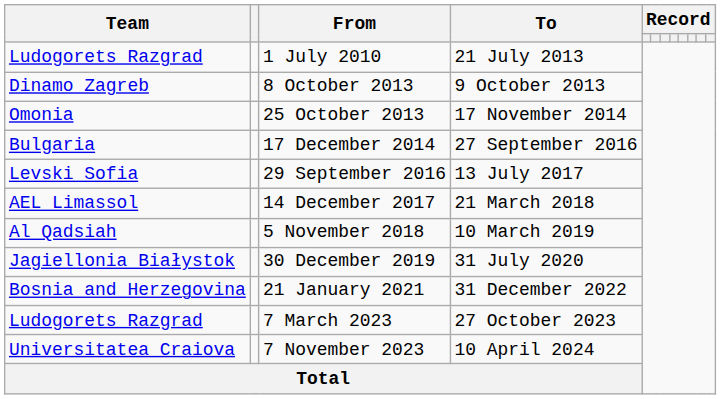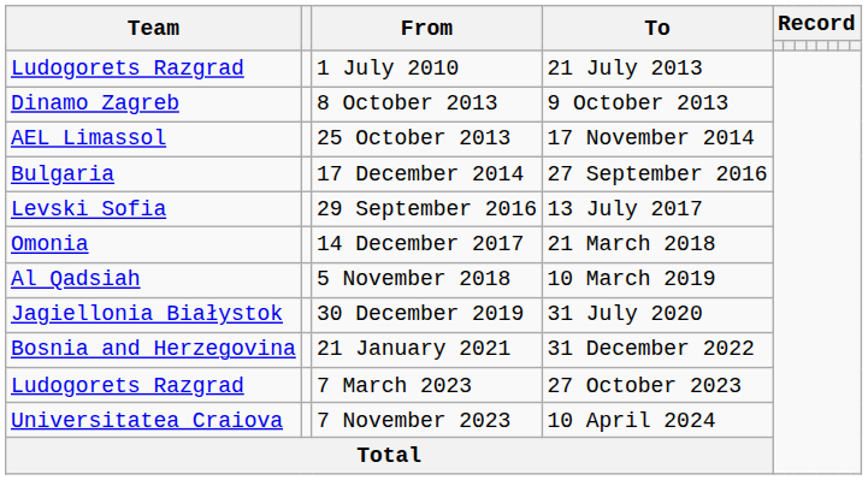25 October 2013 | Team: Omonia -> AEL Limassol
14 December 2017 | Team: AEL Limassol -> Omonia
